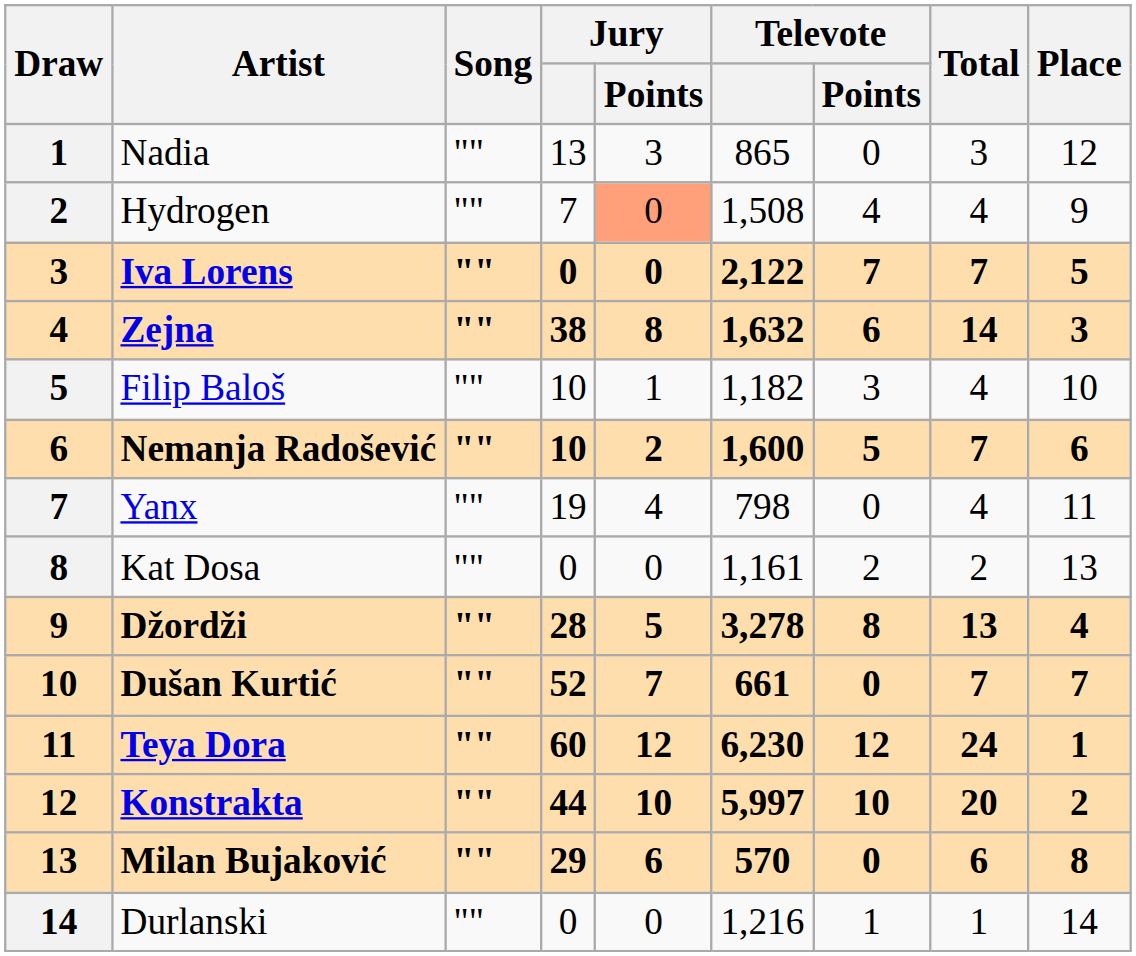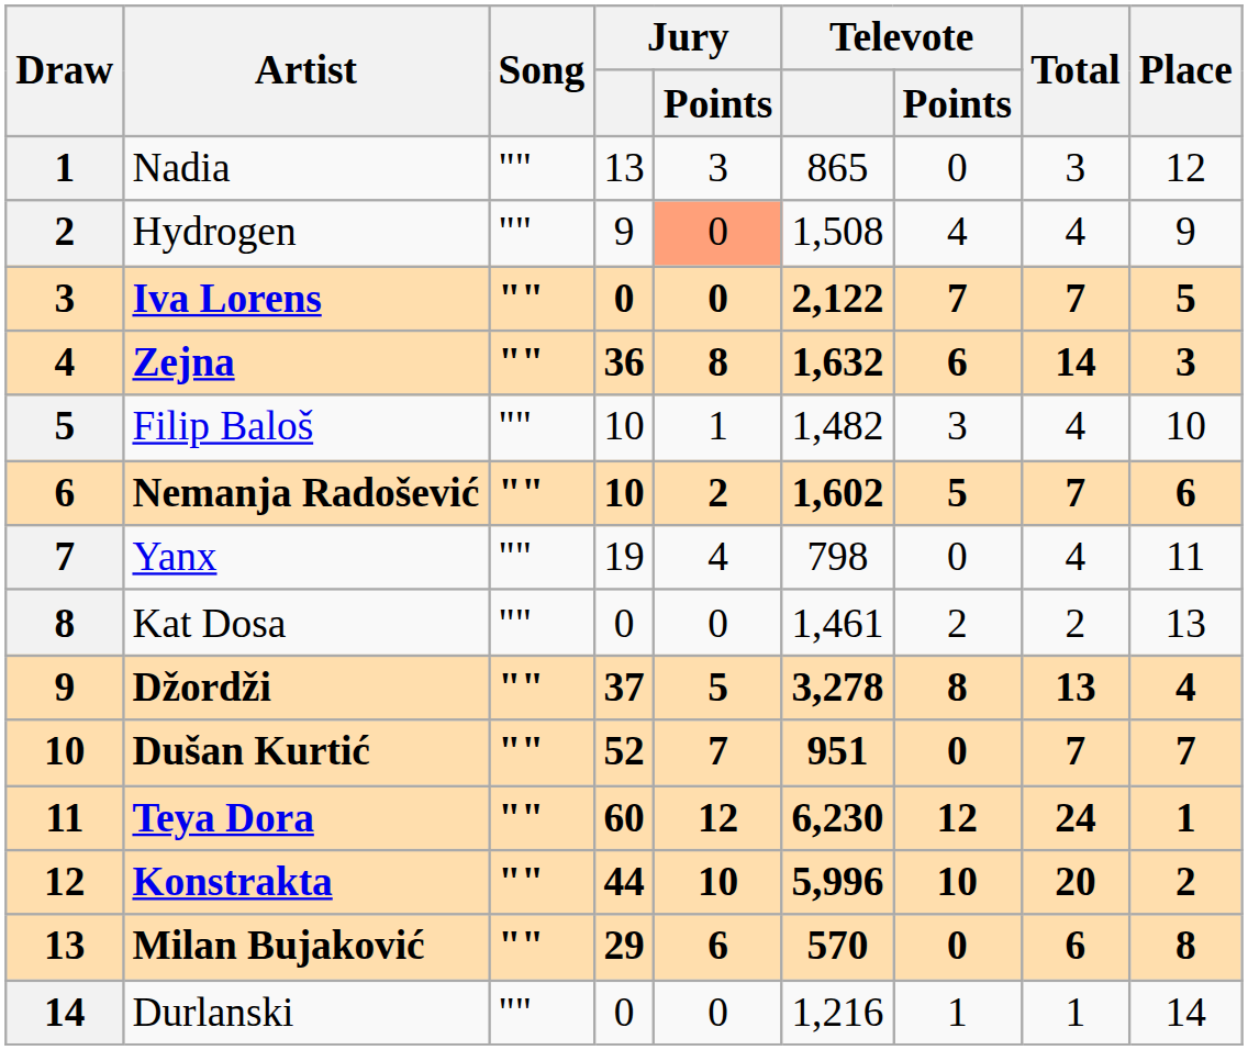Hydrogen | Jury: 7 -> 9
Zejna | Jury: 38 -> 36
Filip Baloš | Televote: 1,182 -> 1,482
Nemanja Radošević | Televote: 1,600 -> 1,602
Kat Dosa | Televote: 1,161 -> 1,461
Džordži | Jury: 28 -> 37
Dušan Kurtić | Televote: 661 -> 951
Konstrakta | Televote: 5,997 -> 5,996
